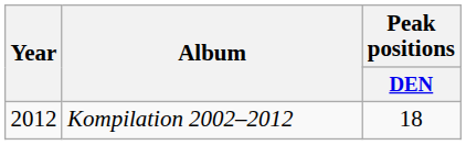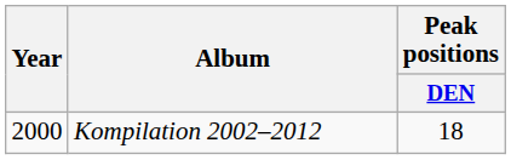Kompilation 2002–2012 | Year: 2012 -> 2000
